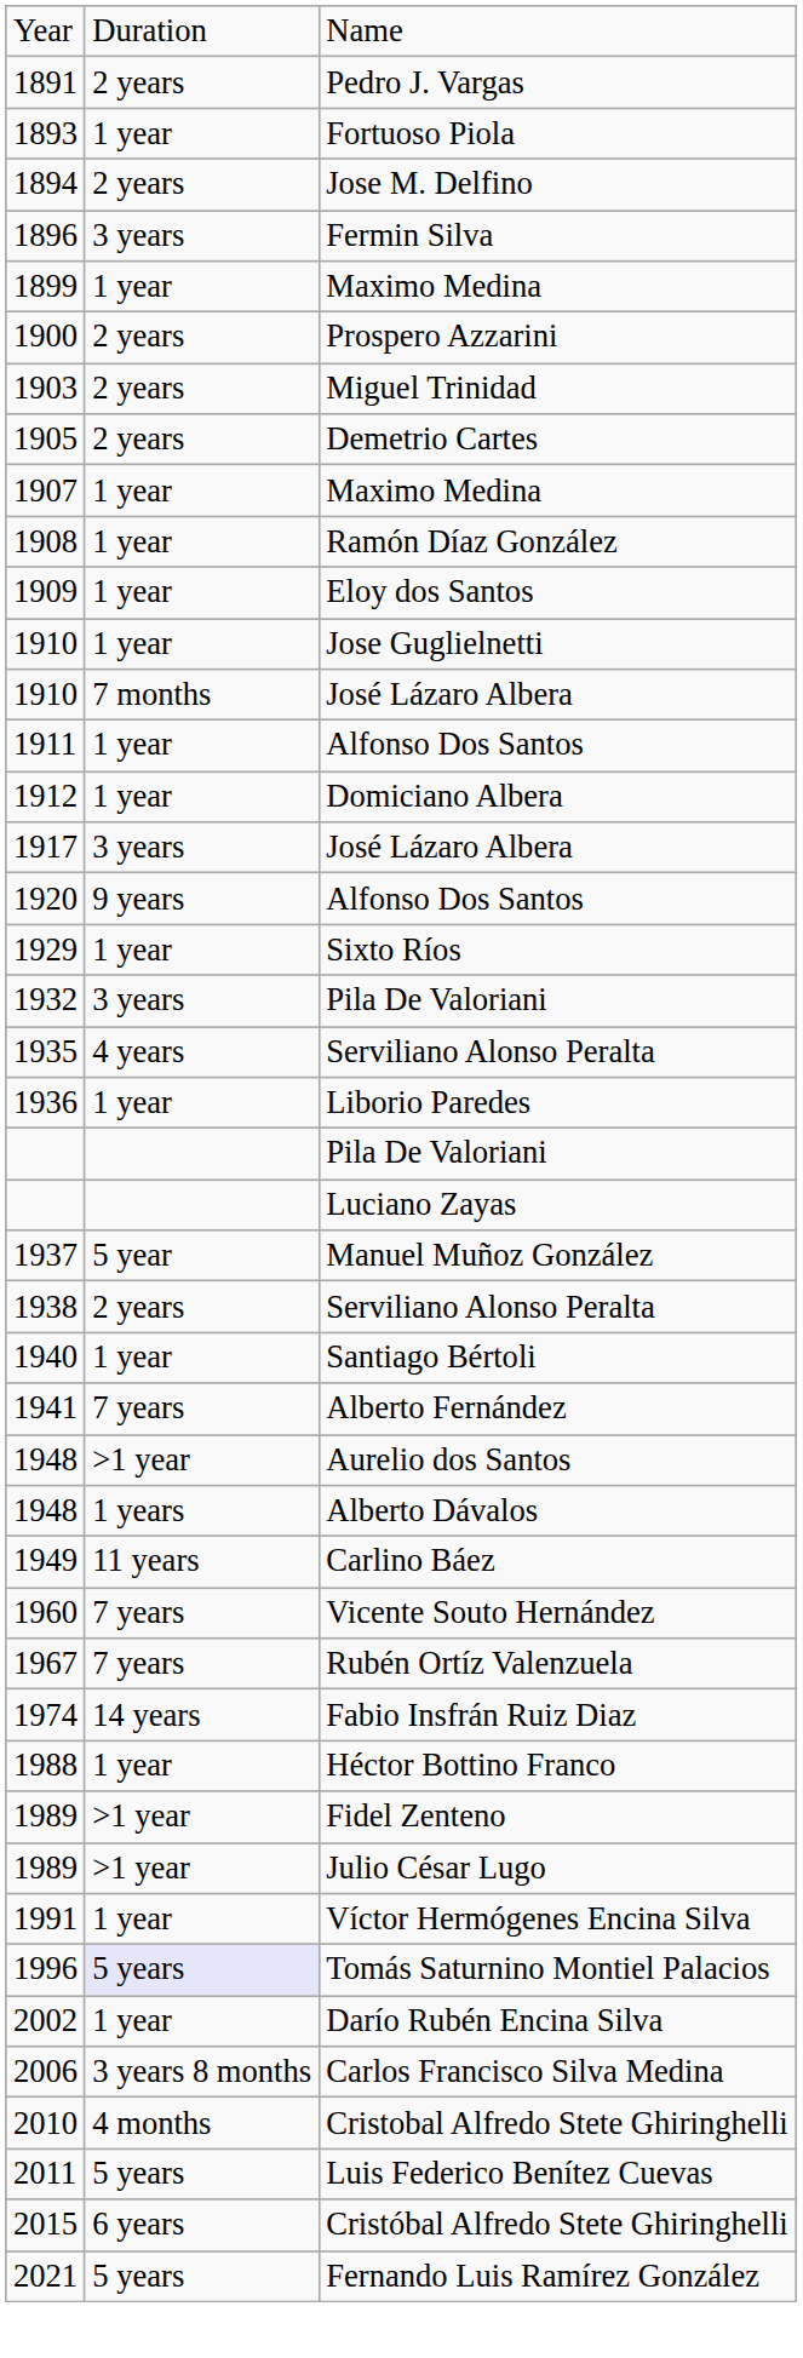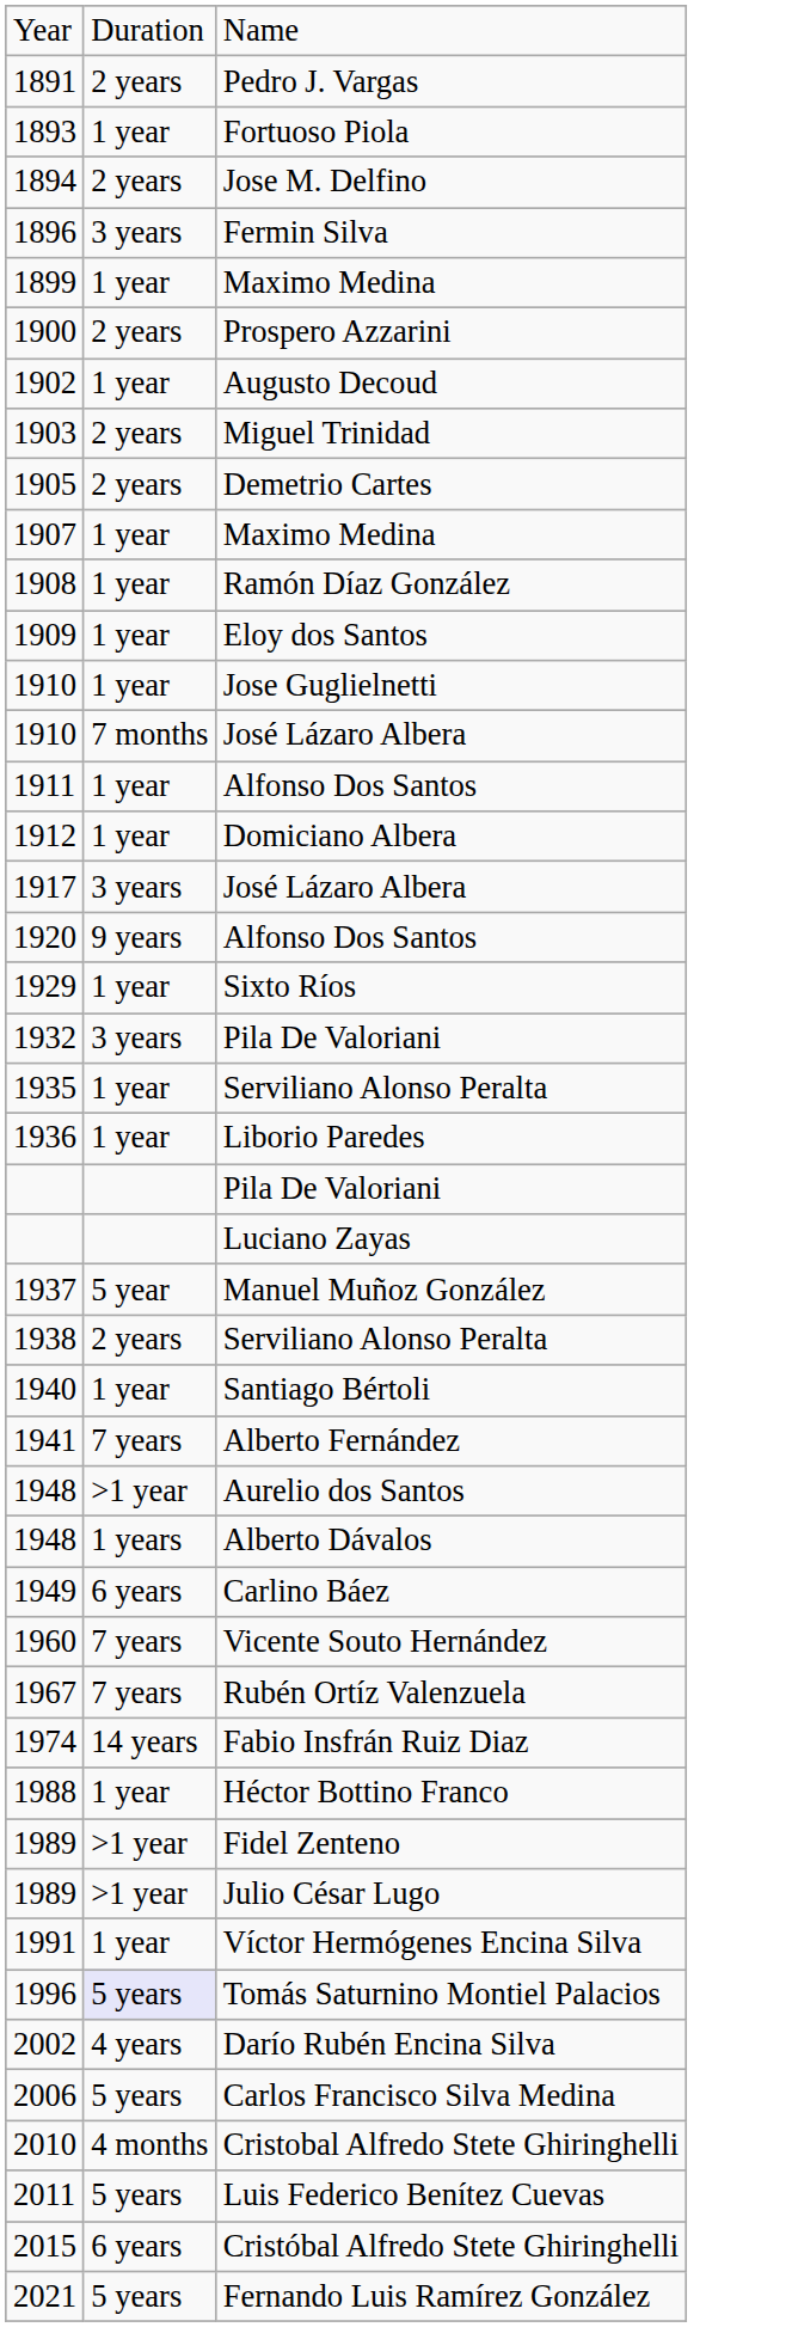+ row: 1902 | 1 year | Augusto Decoud
1935 | column 2: 4 years -> 1 year
1949 | column 2: 11 years -> 6 years
2002 | column 2: 1 year -> 4 years
2006 | column 2: 3 years 8 months -> 5 years
